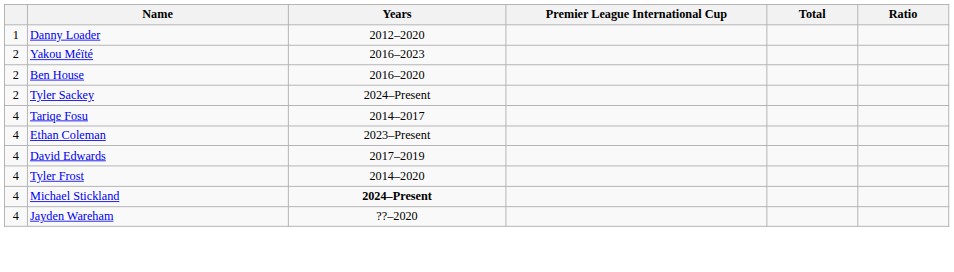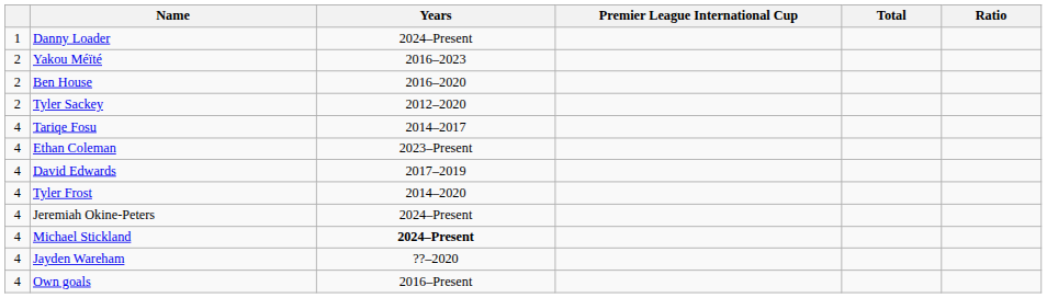Danny Loader | Years: 2012–2020 -> 2024–Present
Tyler Sackey | Years: 2024–Present -> 2012–2020
+ row: 4 | Jeremiah Okine-Peters | 2024–Present
+ row: 4 | Own goals | 2016–Present
